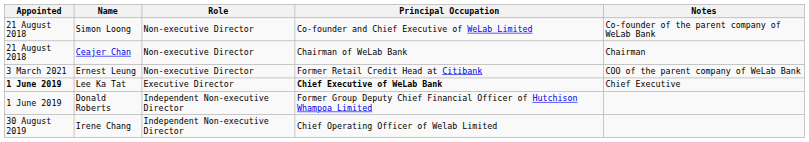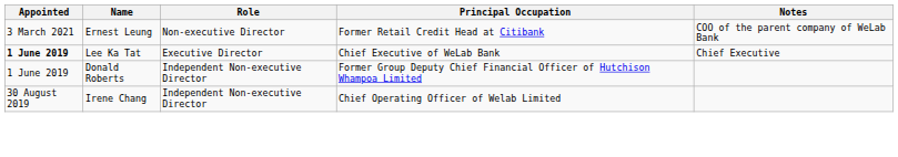- row: 21 August 2018 | Simon Loong | Non-executive Director | Co-founder and Chief Executive of WeLab Limited | Co-founder of the parent company of WeLab Bank
- row: 21 August 2018 | Ceajer Chan | Non-executive Director | Chairman of WeLab Bank | Chairman
Lee Ka Tat | Principal Occupation: bold -> normal
